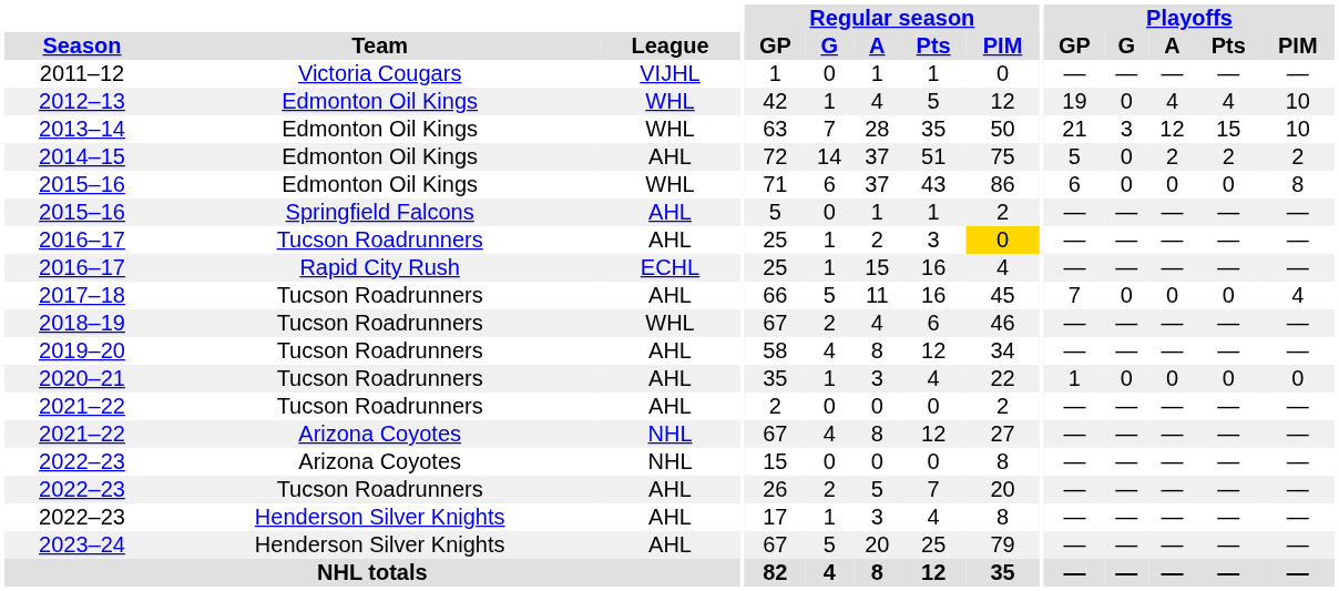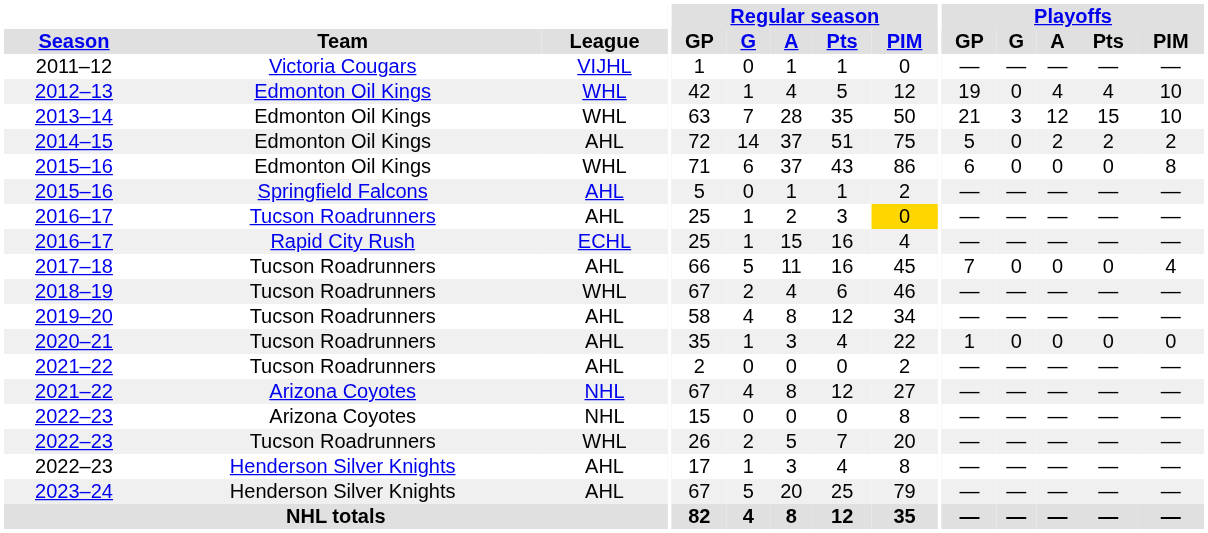2022–23 / Tucson Roadrunners | League: AHL -> WHL
